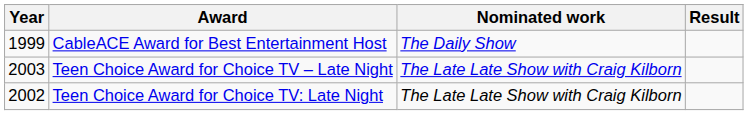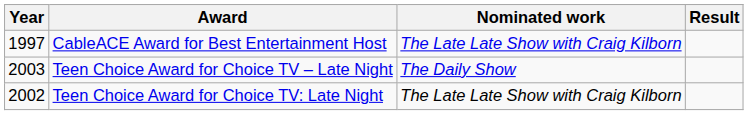CableACE Award for Best Entertainment Host | Year: 1999 -> 1997
CableACE Award for Best Entertainment Host | Nominated work: The Daily Show -> The Late Late Show with Craig Kilborn
Teen Choice Award for Choice TV – Late Night | Nominated work: The Late Late Show with Craig Kilborn -> The Daily Show
